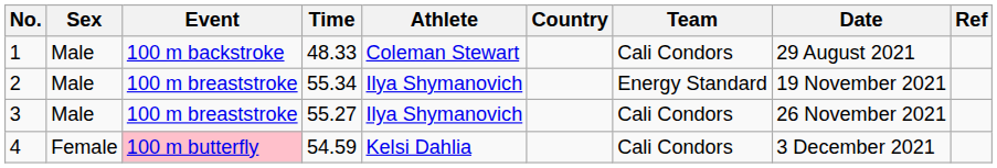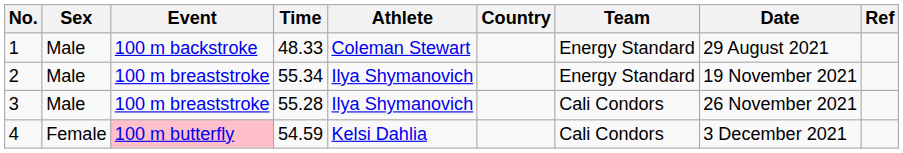1 | Team: Cali Condors -> Energy Standard
3 | Time: 55.27 -> 55.28
